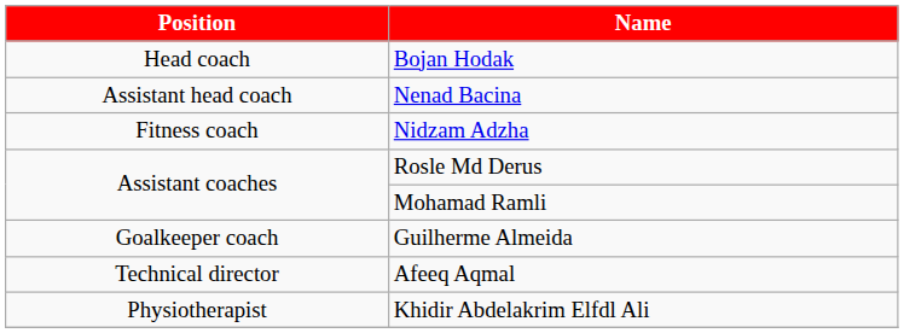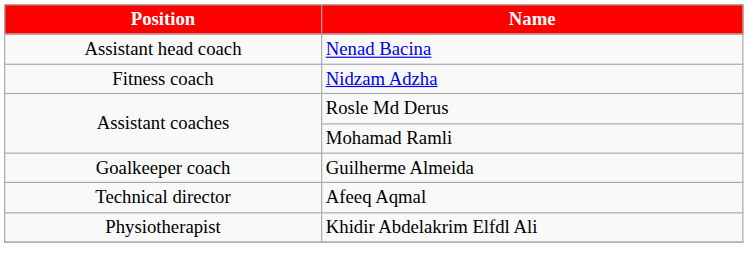- row: Head coach | Bojan Hodak
